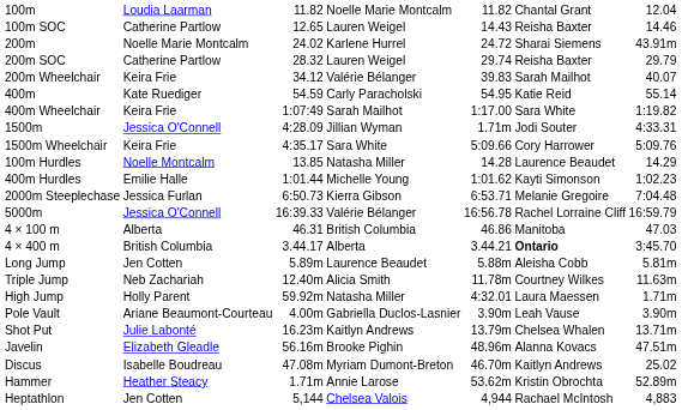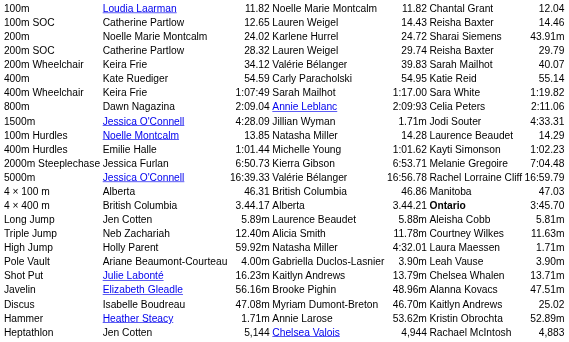+ row: 800m | Dawn Nagazina | 2:09.04 | Annie Leblanc | 2:09:93 | Celia Peters | 2:11.06
- row: 1500m Wheelchair | Keira Frie | 4:35.17 | Sara White | 5:09.66 | Cory Harrower | 5:09.76
